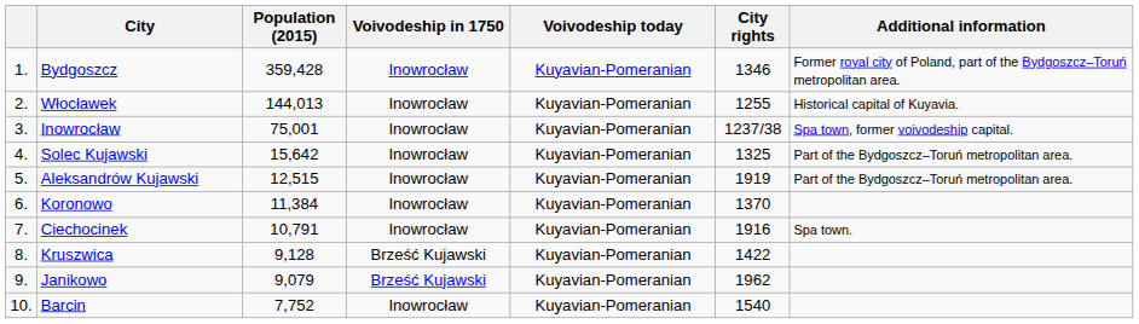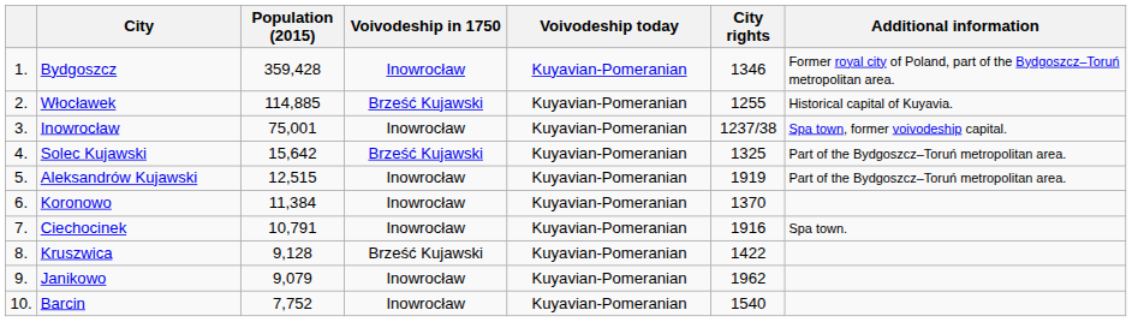Włocławek | Population (2015): 144,013 -> 114,885
Włocławek | Voivodeship in 1750: Inowrocław -> Brześć Kujawski
Solec Kujawski | Voivodeship in 1750: Inowrocław -> Brześć Kujawski
Janikowo | Voivodeship in 1750: Brześć Kujawski -> Inowrocław
